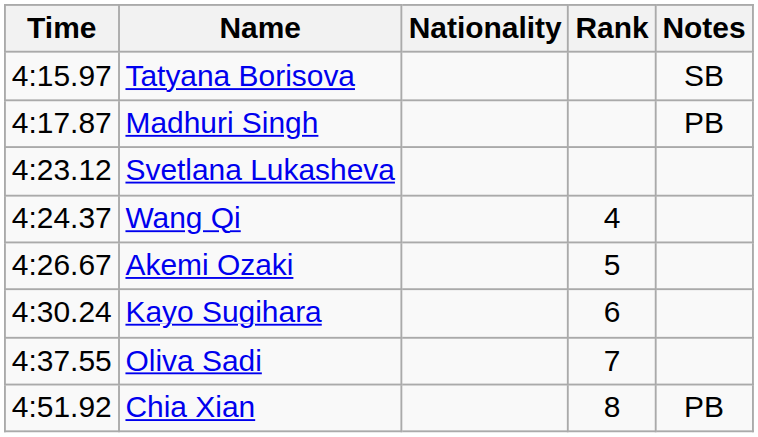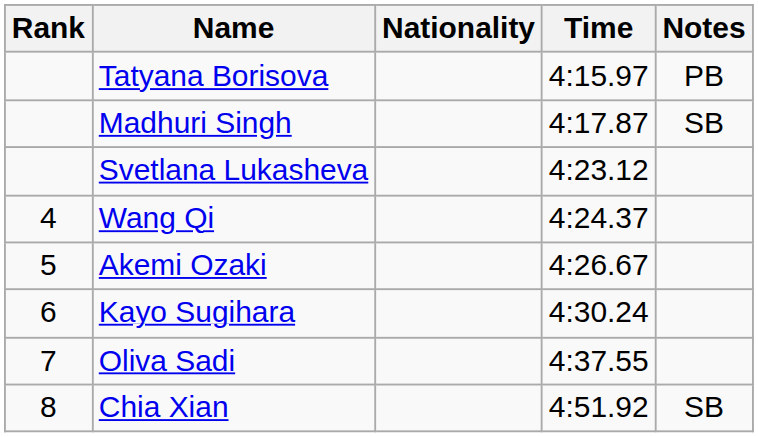columns swapped: Rank <-> Time
Tatyana Borisova | Notes: SB -> PB
Madhuri Singh | Notes: PB -> SB
Chia Xian | Notes: PB -> SB
